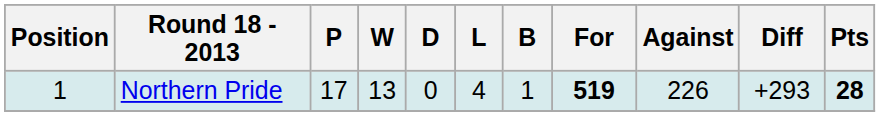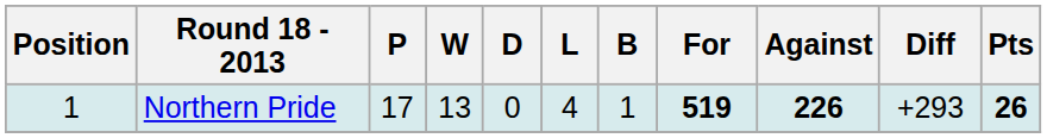Northern Pride | Against: normal -> bold
Northern Pride | Pts: 28 -> 26
